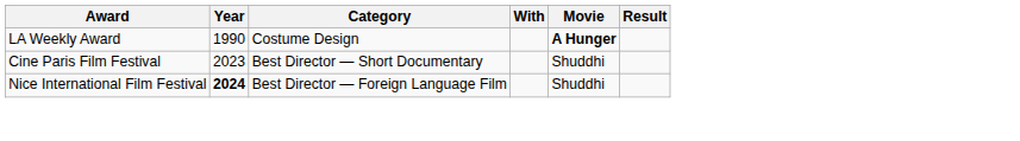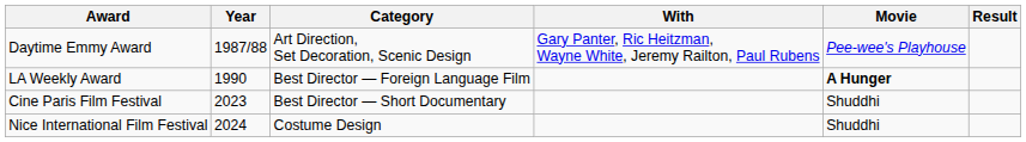+ row: Daytime Emmy Award | 1987/88 | Art Direction, Set Decoration, Scenic Design | Gary Panter, Ric Heitzman, Wayne White, Jeremy Railton, Paul Rubens | Pee-wee's Playhouse
LA Weekly Award | Category: Costume Design -> Best Director — Foreign Language Film
Nice International Film Festival | Year: bold -> normal
Nice International Film Festival | Category: Best Director — Foreign Language Film -> Costume Design
